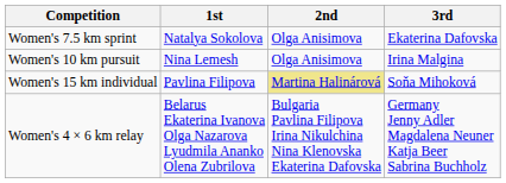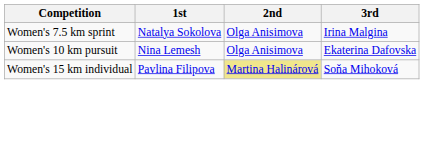Women's 7.5 km sprint | 3rd: Ekaterina Dafovska -> Irina Malgina
Women's 10 km pursuit | 3rd: Irina Malgina -> Ekaterina Dafovska
- row: Women's 4 × 6 km relay | Belarus Ekaterina Ivanova Olga Nazarova Lyudmila Ananko Olena Zubrilova | Bulgaria Pavlina Filipova Irina Nikulchina Nina Klenovska Ekaterina Dafovska | Germany Jenny Adler Magdalena Neuner Katja Beer Sabrina Buchholz
